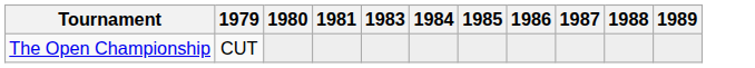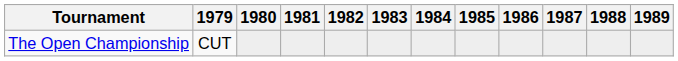+ column: 1982
